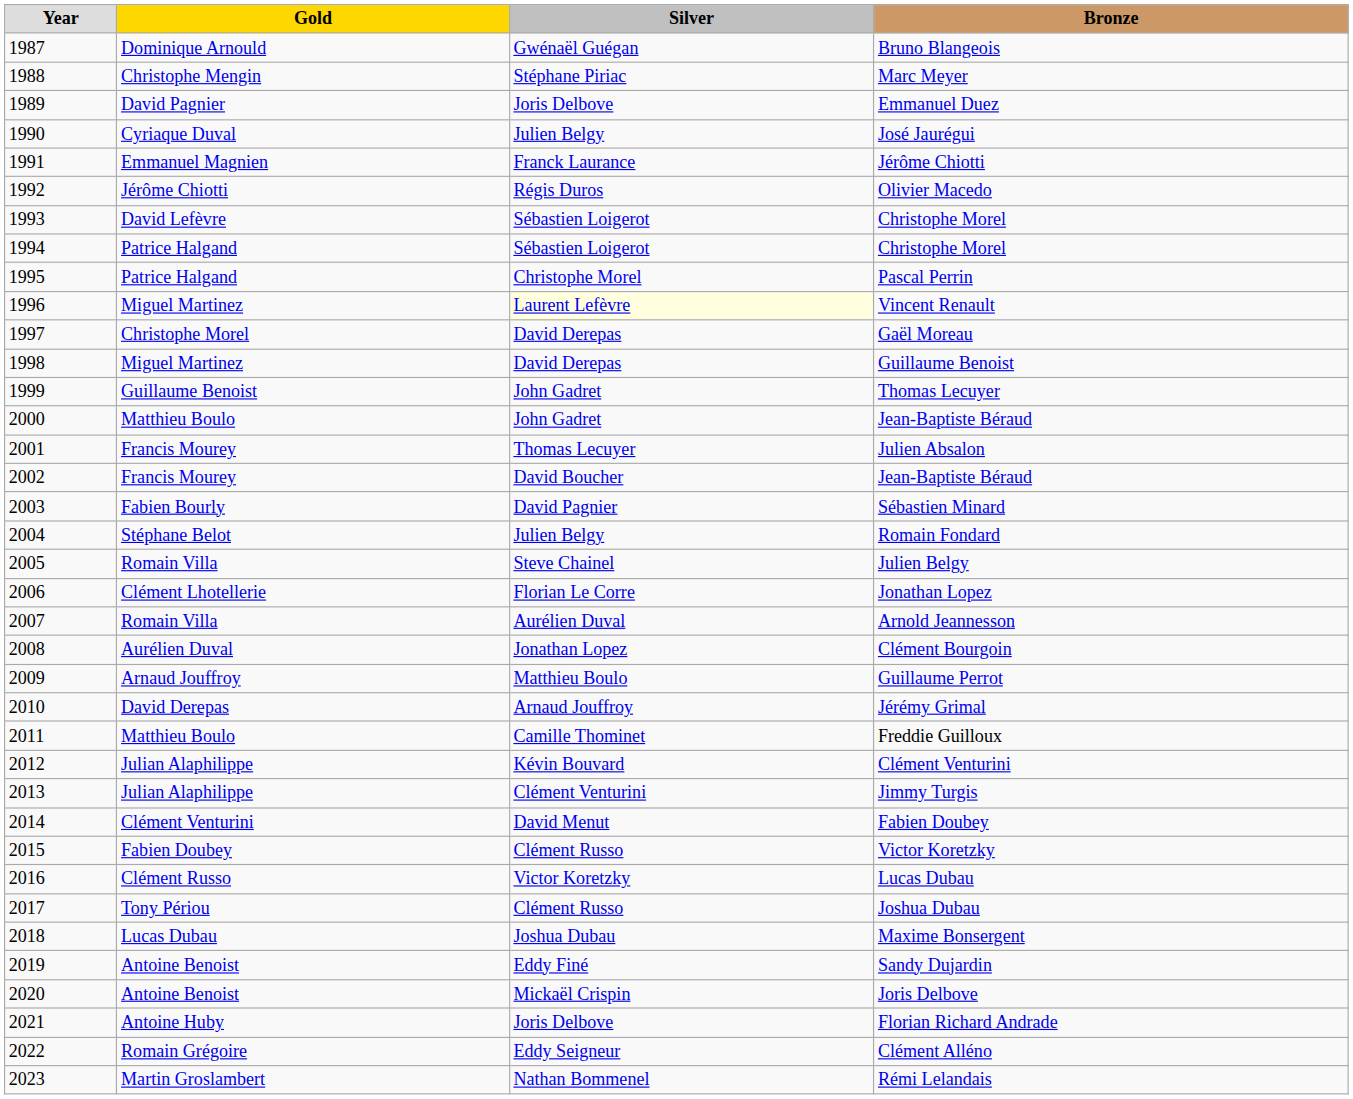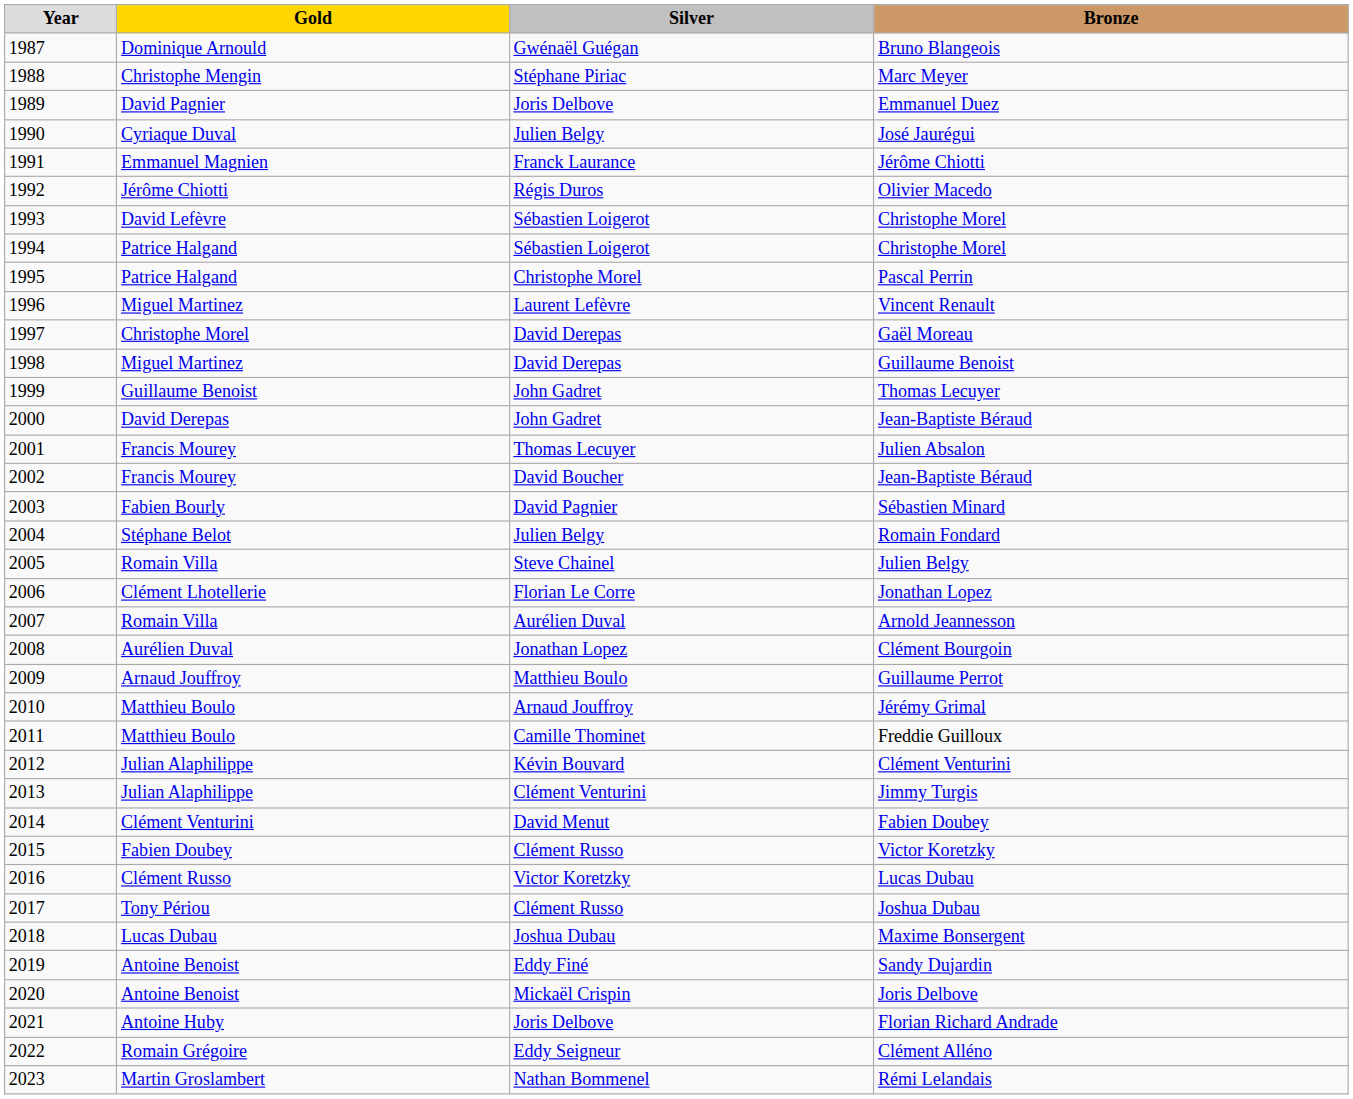Vincent Renault | Silver: lightyellow background -> no background
2000 / Jean-Baptiste Béraud | Gold: Matthieu Boulo -> David Derepas
Jérémy Grimal | Gold: David Derepas -> Matthieu Boulo
